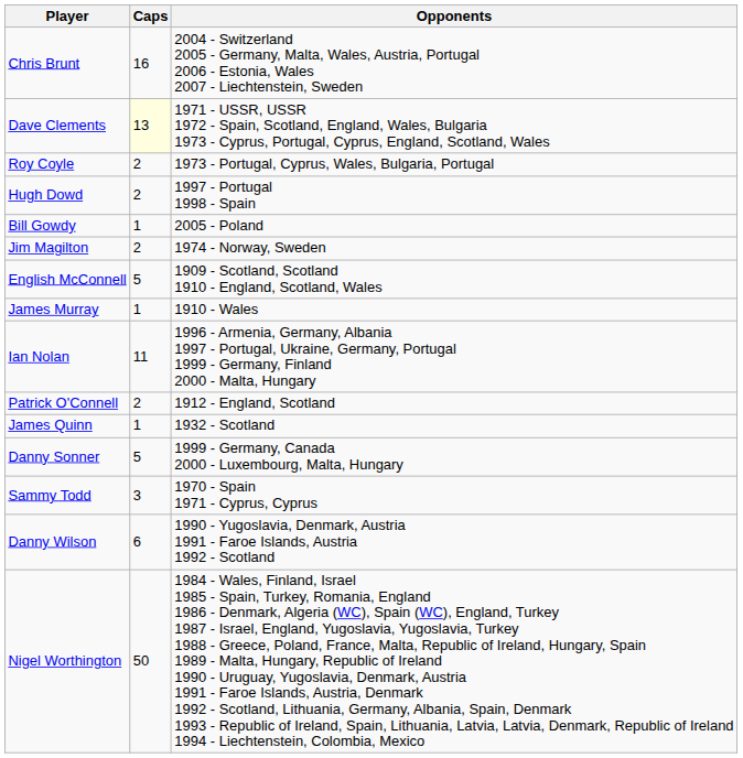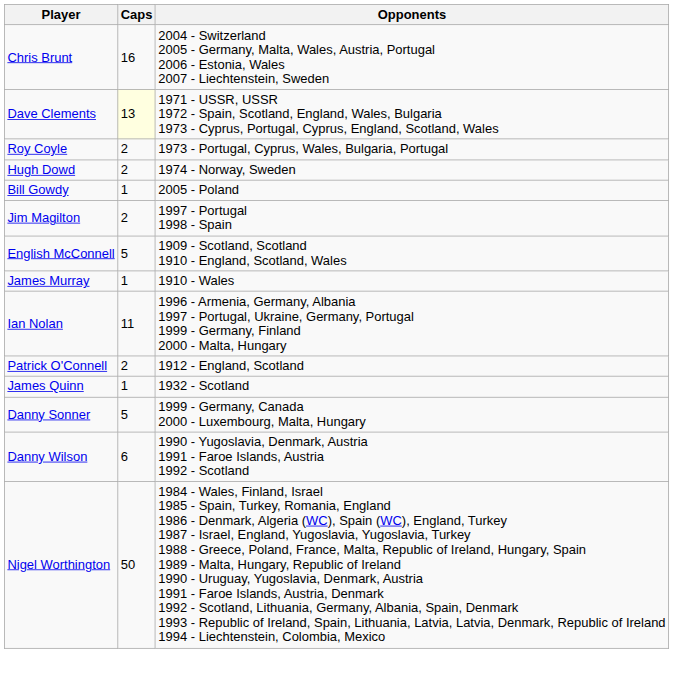Hugh Dowd | Opponents: 1997 - Portugal 1998 - Spain -> 1974 - Norway, Sweden
Jim Magilton | Opponents: 1974 - Norway, Sweden -> 1997 - Portugal 1998 - Spain
- row: Sammy Todd | 3 | 1970 - Spain 1971 - Cyprus, Cyprus
